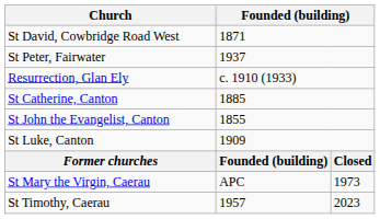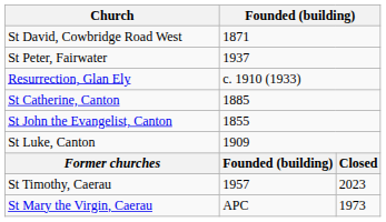rows swapped: St Mary the Virgin, Caerau <-> St Timothy, Caerau
